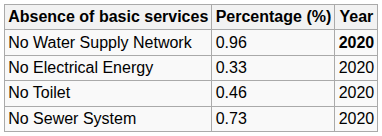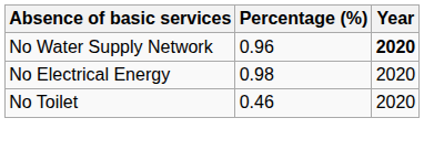No Electrical Energy | Percentage (%): 0.33 -> 0.98
- row: No Sewer System | 0.73 | 2020
